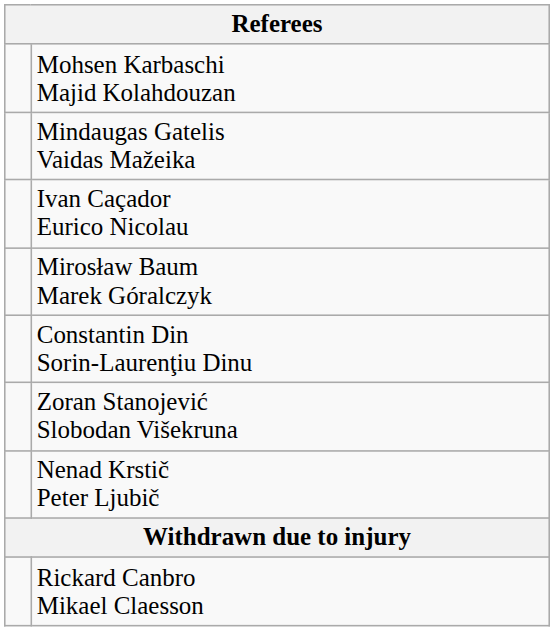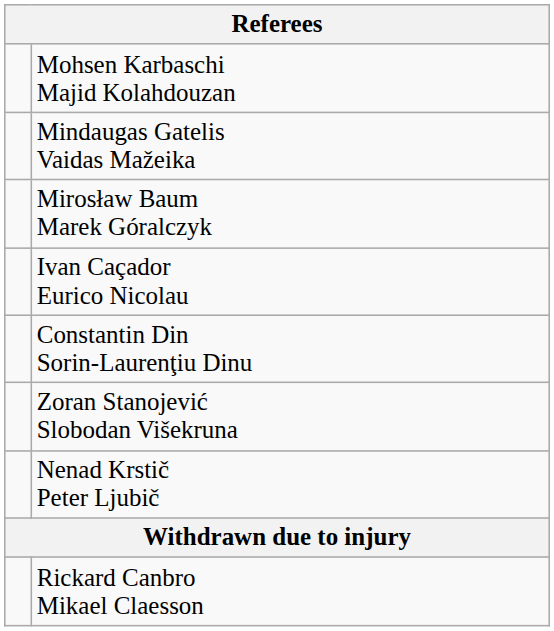rows swapped: Mirosław Baum Marek Góralczyk <-> Ivan Caçador Eurico Nicolau
